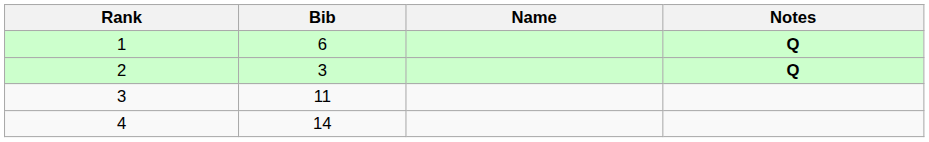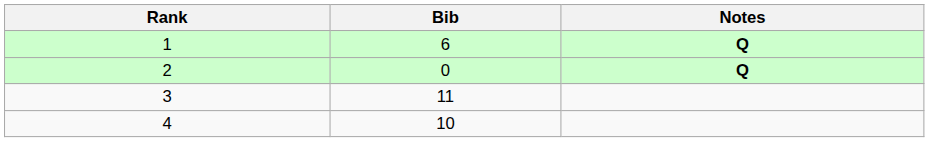- column: Name
2 | Bib: 3 -> 0
4 | Bib: 14 -> 10
